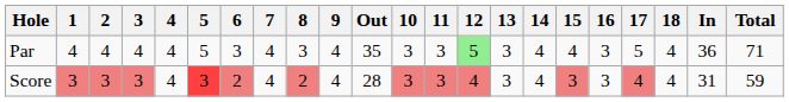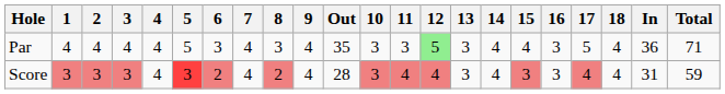Score | 11: 3 -> 4
